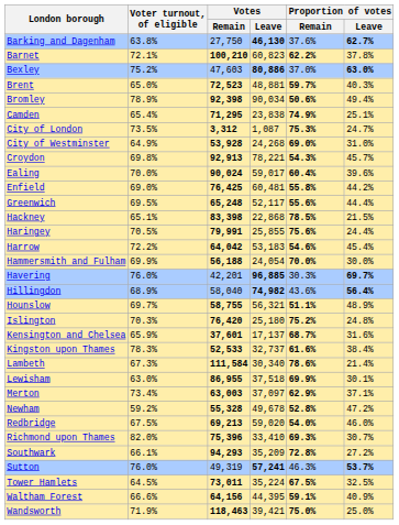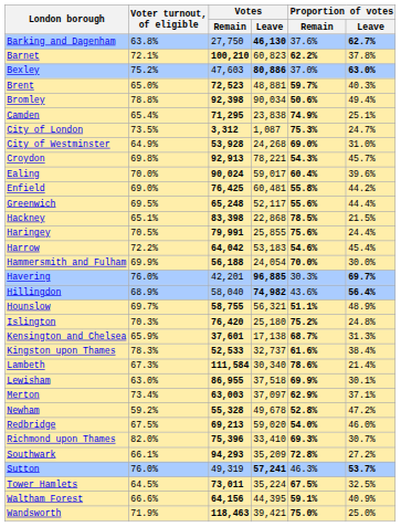Bromley | Voter turnout, of eligible: 78.9% -> 78.8%
Kensington and Chelsea | Votes / Leave: 17,137 -> 17,138
Kensington and Chelsea | Proportion of votes / Leave: 31.6% -> 31.3%
